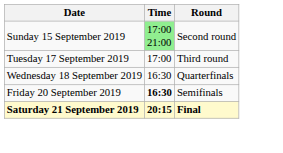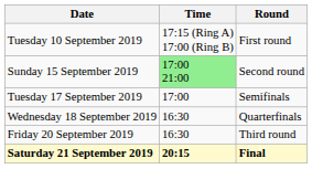+ row: Tuesday 10 September 2019 | 17:15 (Ring A) 17:00 (Ring B) | First round
Tuesday 17 September 2019 | Round: Third round -> Semifinals
Friday 20 September 2019 | Time: bold -> normal
Friday 20 September 2019 | Round: Semifinals -> Third round
